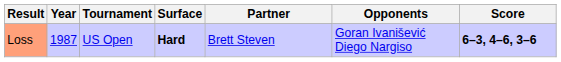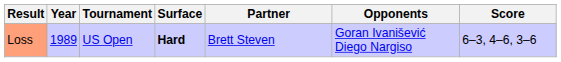Loss | Year: 1987 -> 1989
Loss | Score: bold -> normal
